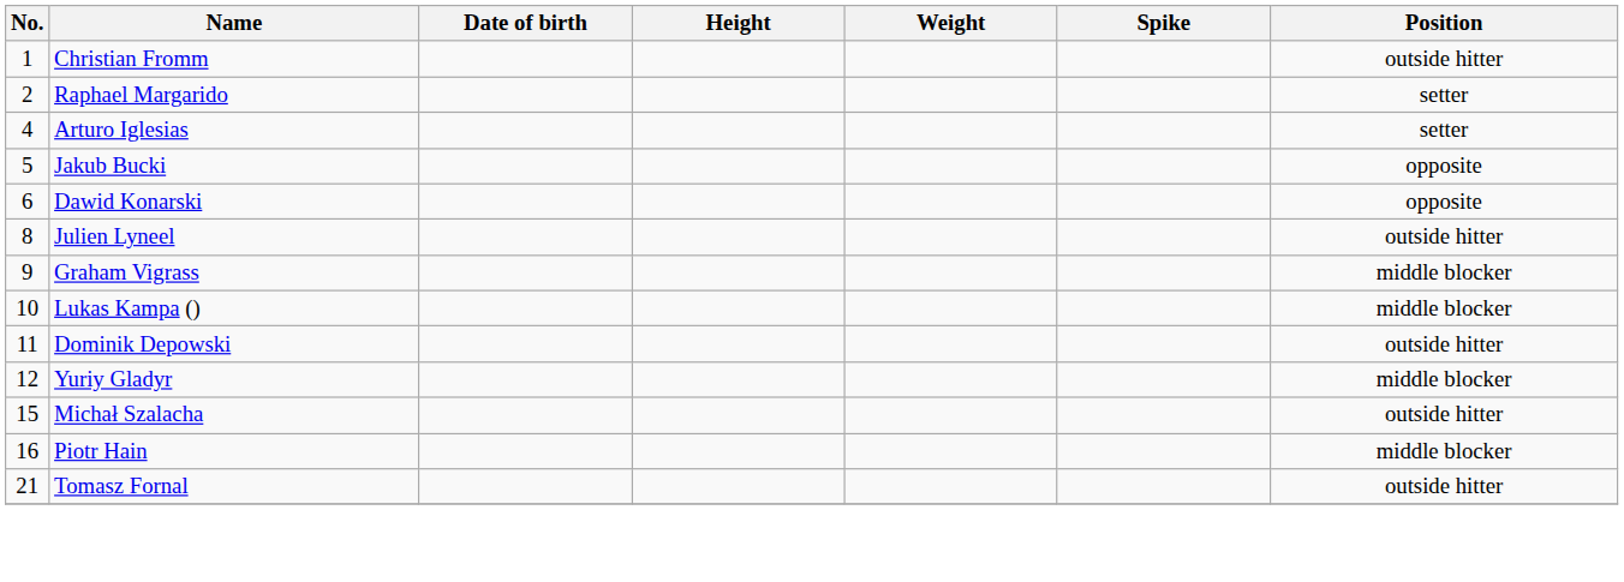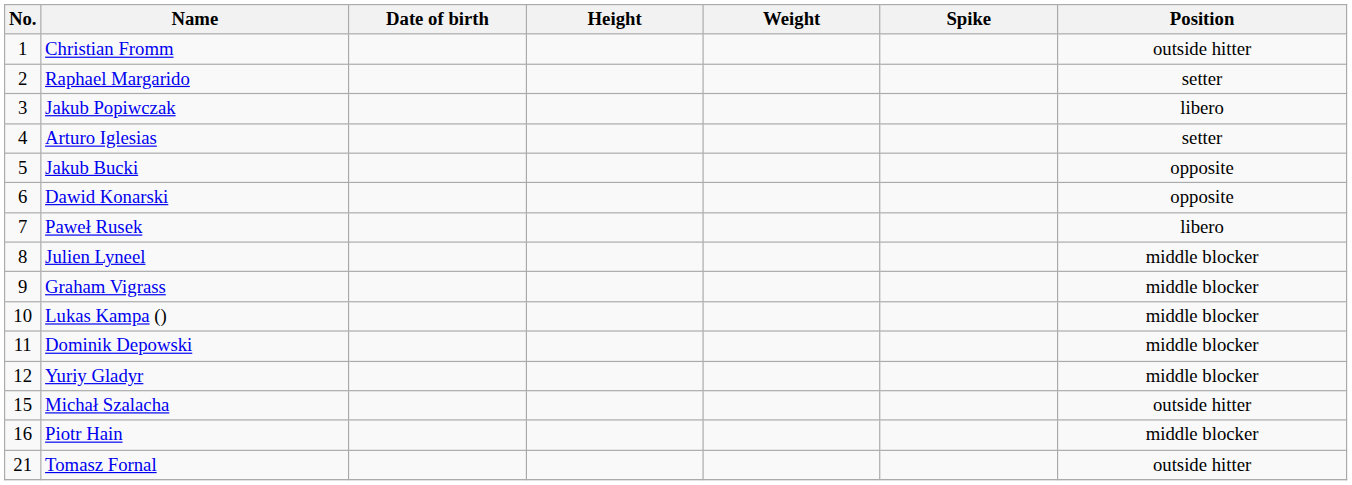+ row: 3 | Jakub Popiwczak | libero
+ row: 7 | Paweł Rusek | libero
Julien Lyneel | Position: outside hitter -> middle blocker
Dominik Depowski | Position: outside hitter -> middle blocker
